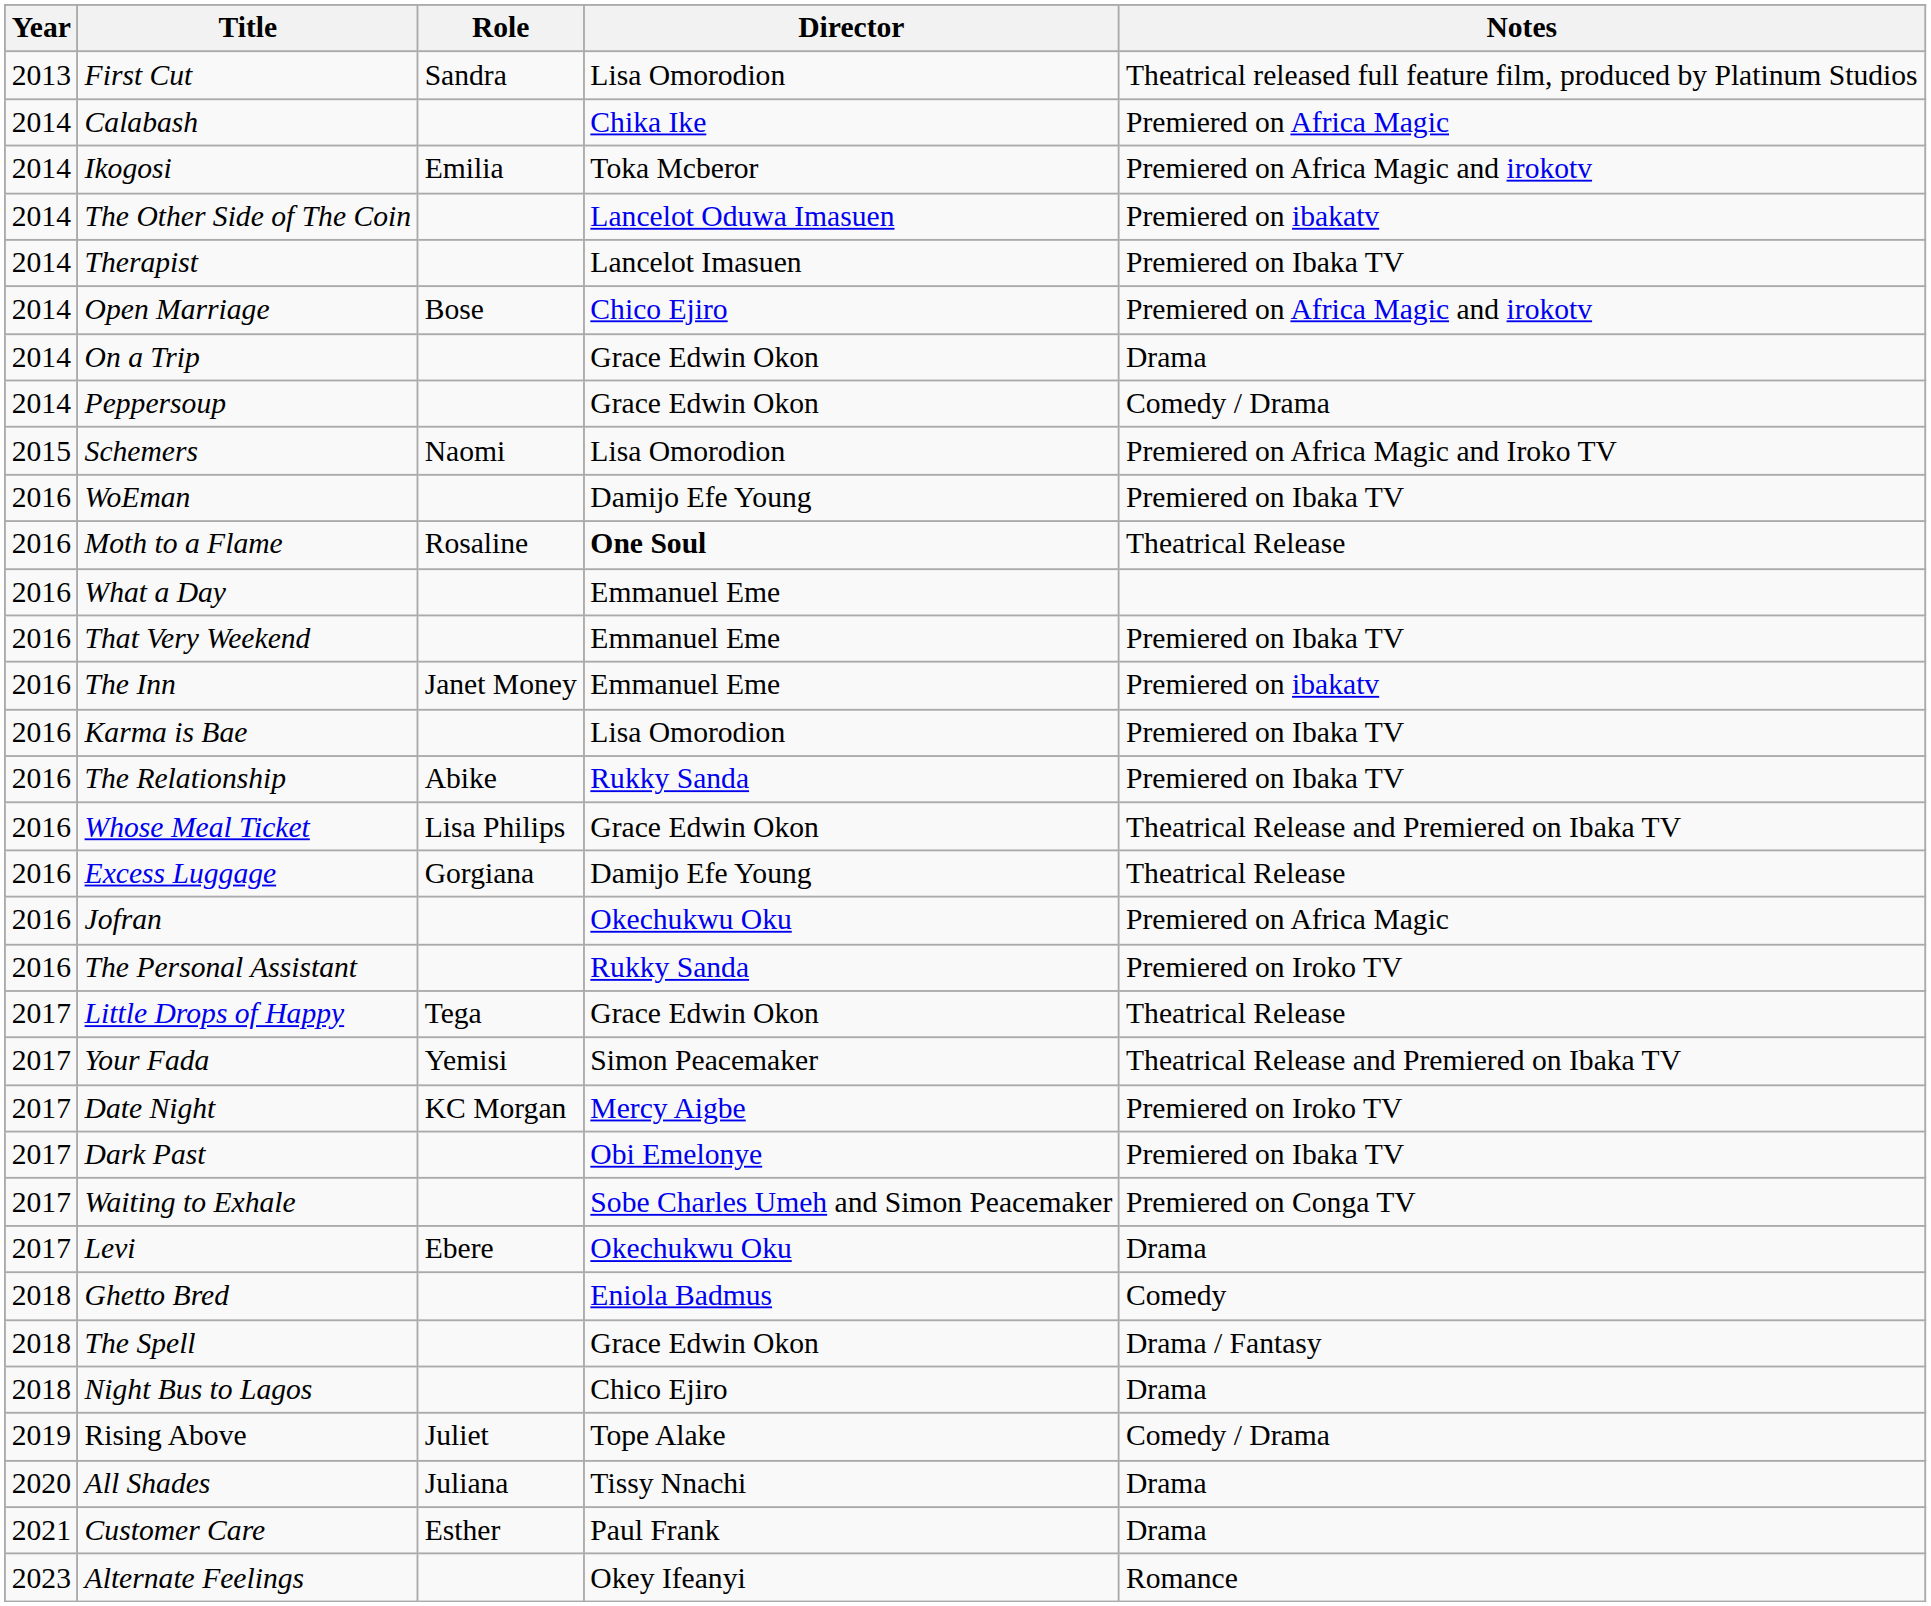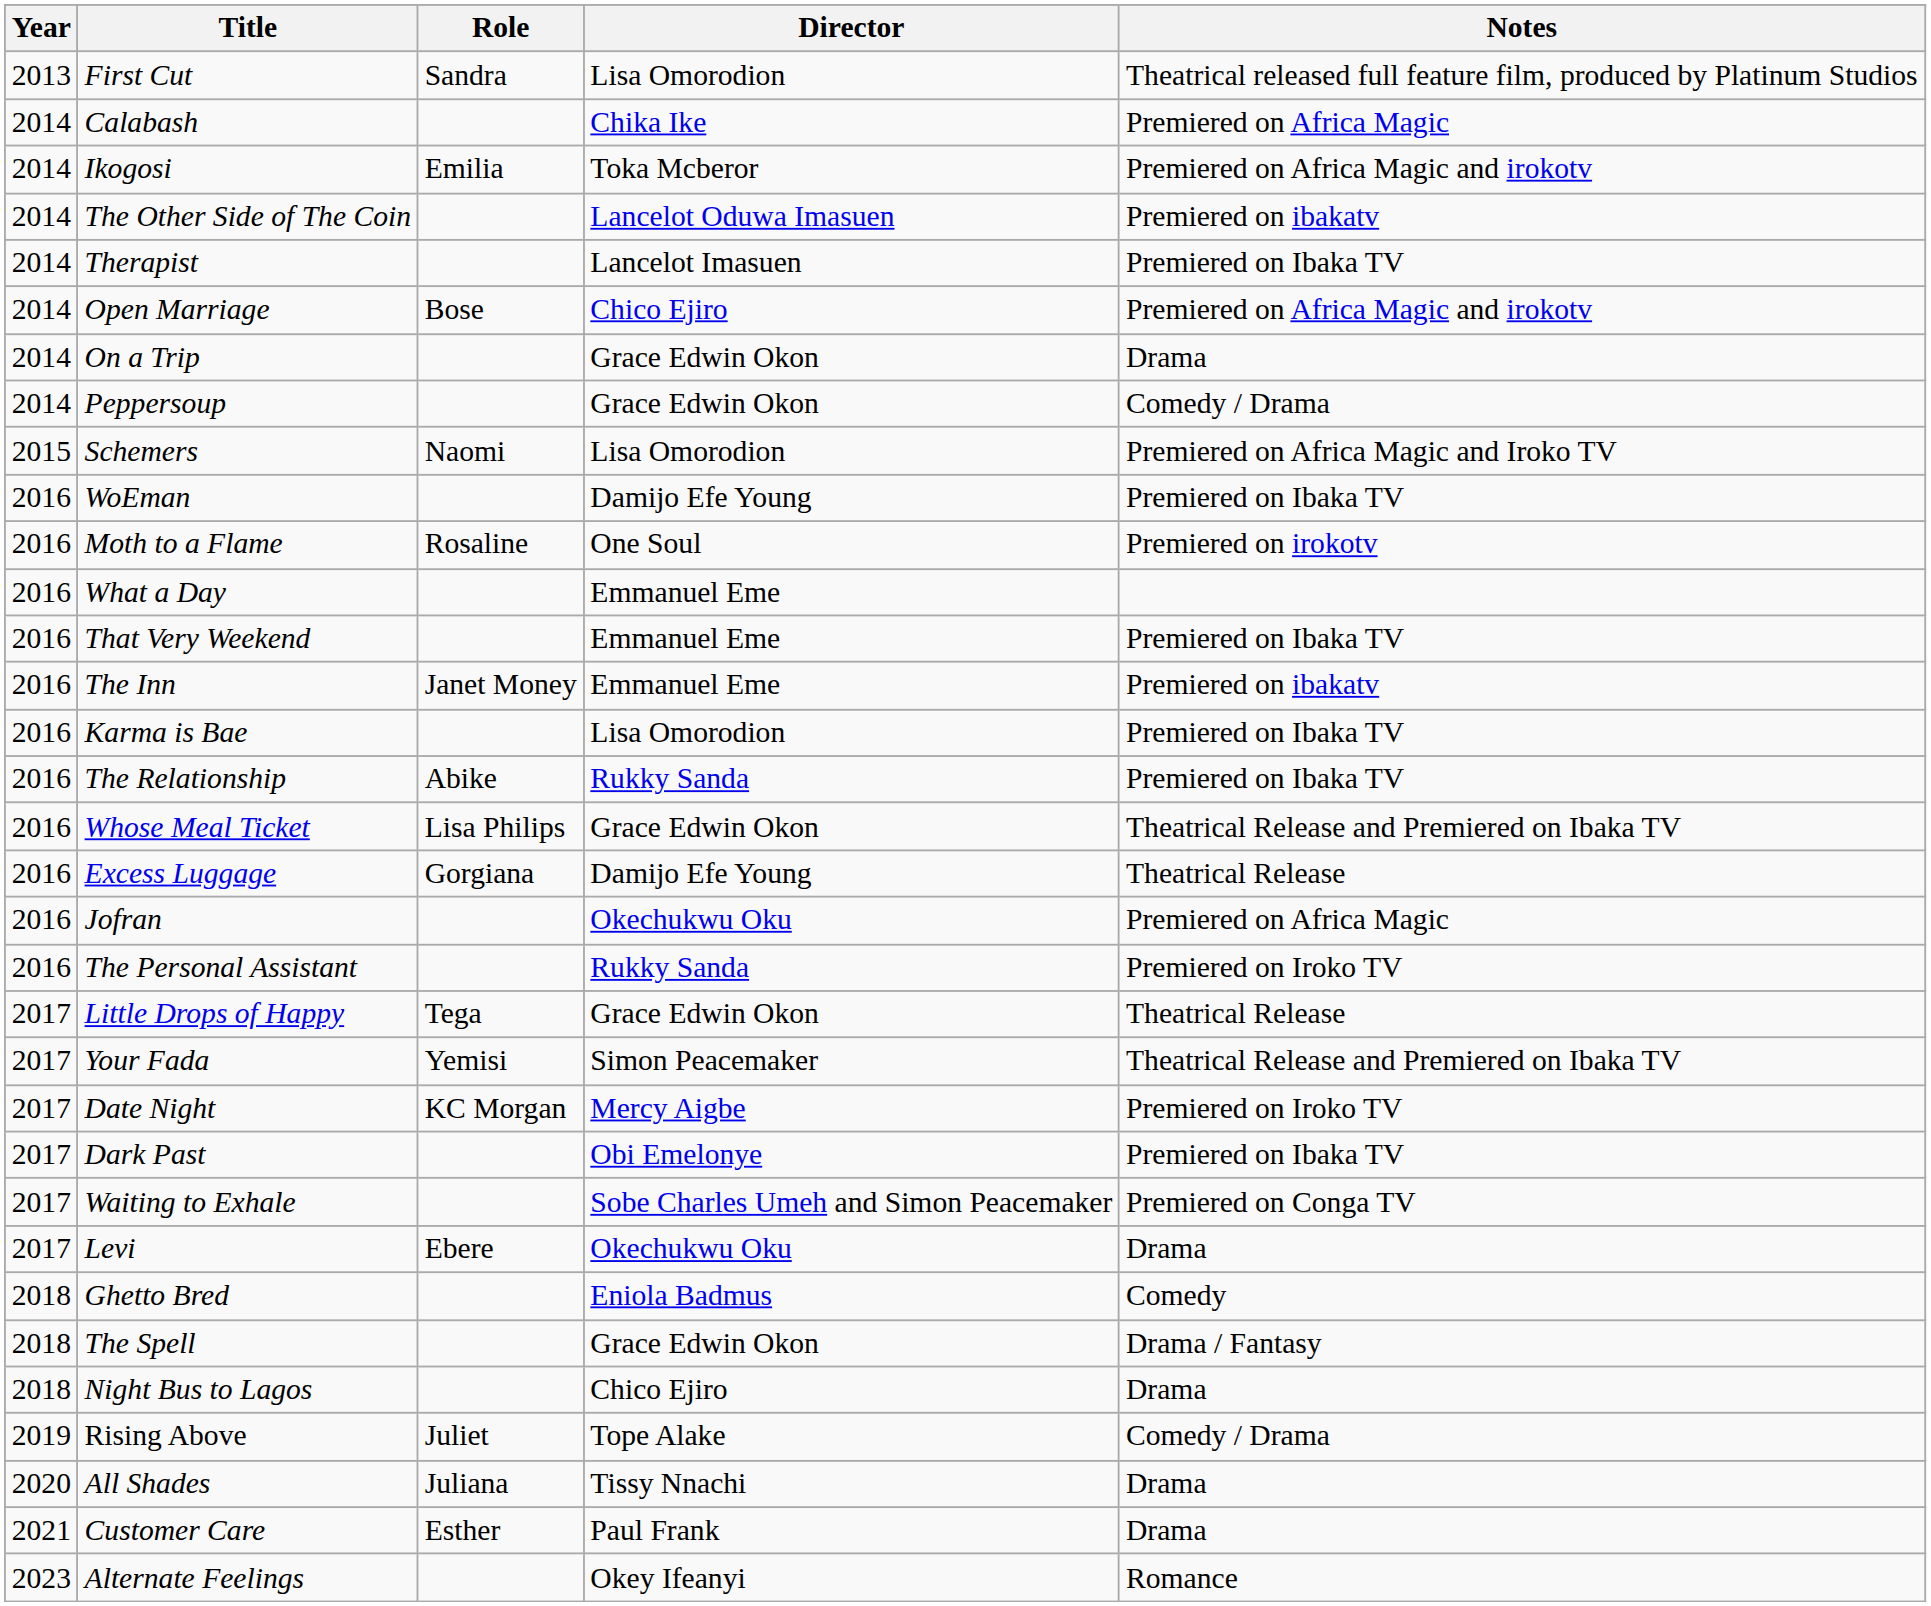Moth to a Flame | Director: bold -> normal
Moth to a Flame | Notes: Theatrical Release -> Premiered on irokotv
